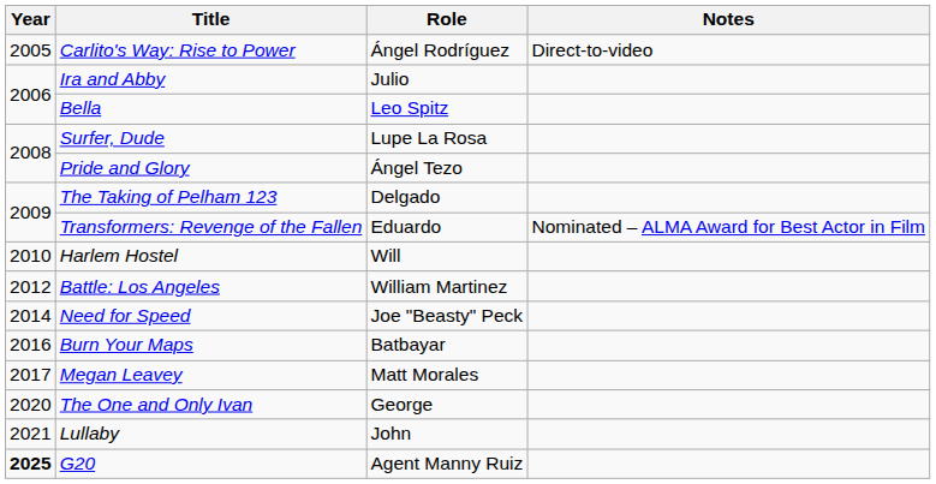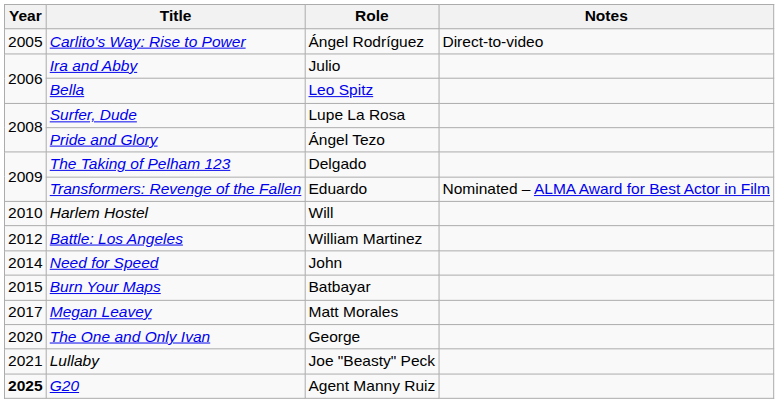Need for Speed | Role: Joe "Beasty" Peck -> John
Burn Your Maps | Year: 2016 -> 2015
Lullaby | Role: John -> Joe "Beasty" Peck
